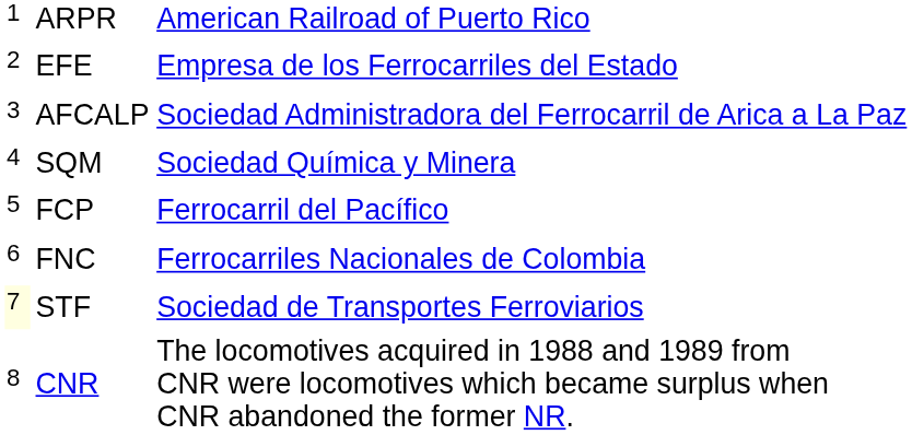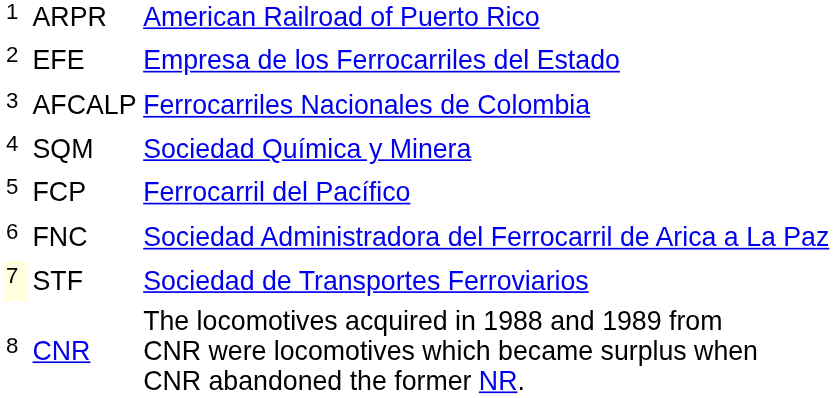AFCALP | column 3: Sociedad Administradora del Ferrocarril de Arica a La Paz -> Ferrocarriles Nacionales de Colombia
FNC | column 3: Ferrocarriles Nacionales de Colombia -> Sociedad Administradora del Ferrocarril de Arica a La Paz
